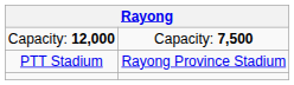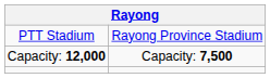rows swapped: PTT Stadium <-> Capacity: 12,000
